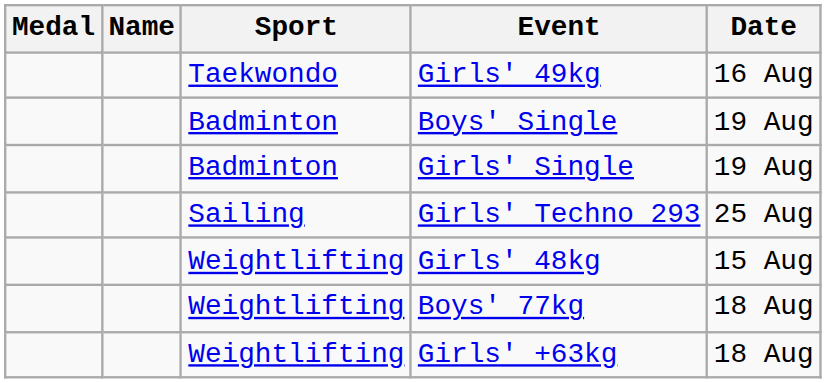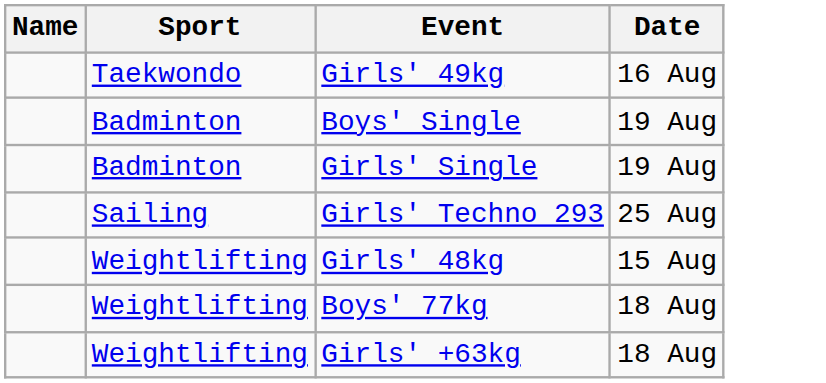- column: Medal
